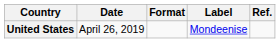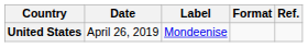columns swapped: Format <-> Label
